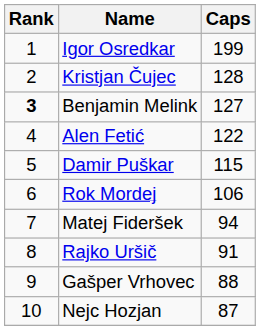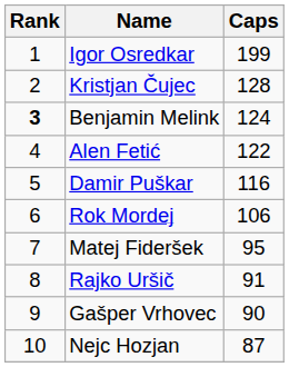Benjamin Melink | Caps: 127 -> 124
Damir Puškar | Caps: 115 -> 116
Matej Fideršek | Caps: 94 -> 95
Gašper Vrhovec | Caps: 88 -> 90
